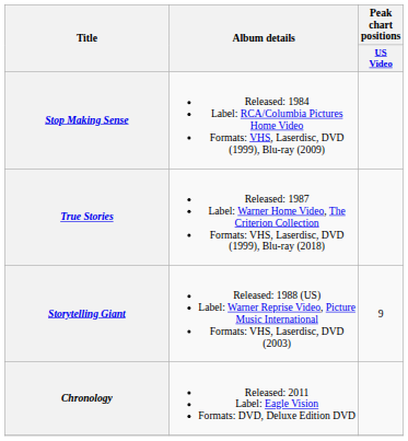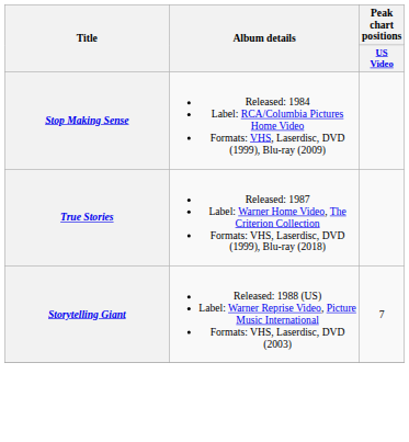Storytelling Giant | Peak chart positions / US Video: 9 -> 7
- row: Chronology | Released: 2011 Label: Eagle Vision Formats: DVD, Deluxe Edition DVD
